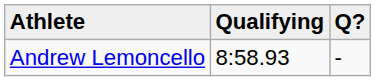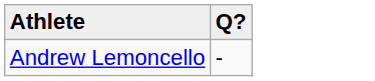- column: Qualifying | 8:58.93
